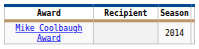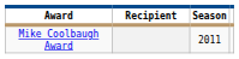Mike Coolbaugh Award | Season: 2014 -> 2011
